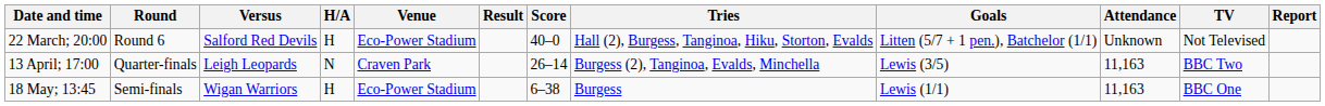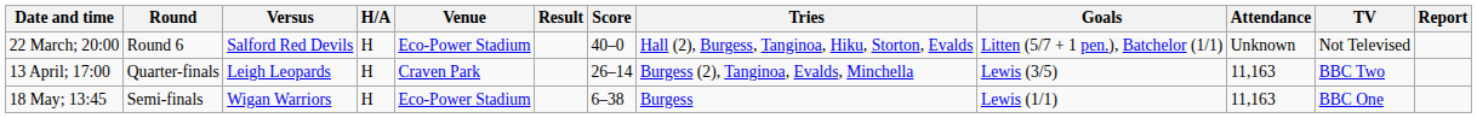13 April; 17:00 | H/A: N -> H
